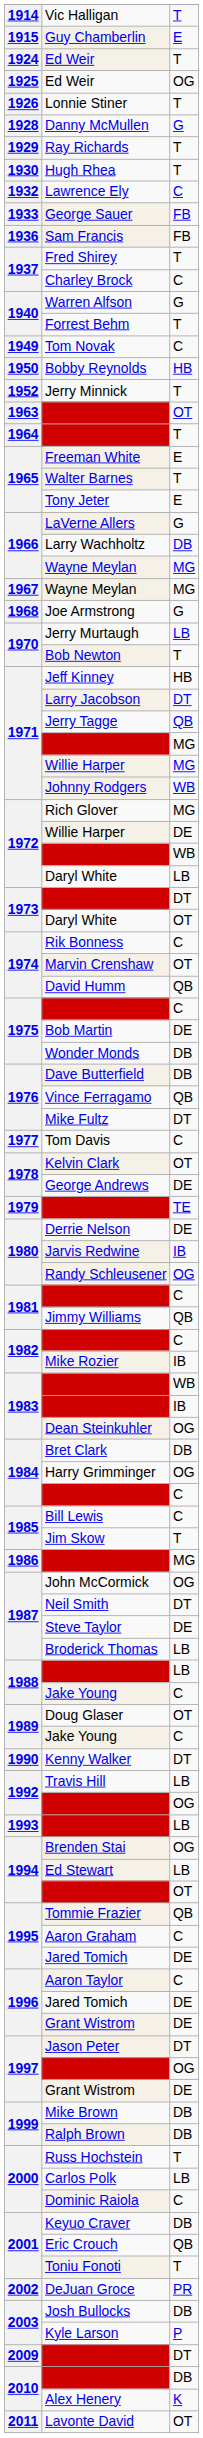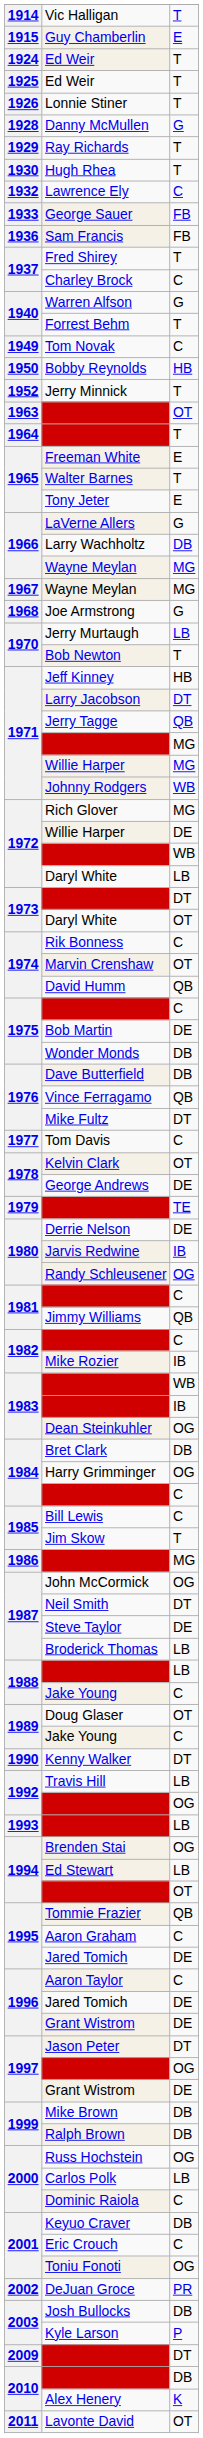1925 / Ed Weir | column 3: OG -> T
Russ Hochstein | column 3: T -> OG
Eric Crouch | column 3: QB -> C
Toniu Fonoti | column 3: T -> OG
